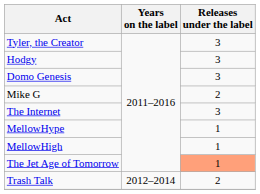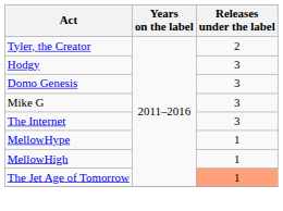Tyler, the Creator | Releases under the label: 3 -> 2
Mike G | Releases under the label: 2 -> 3
- row: Trash Talk | 2012–2014 | 2
